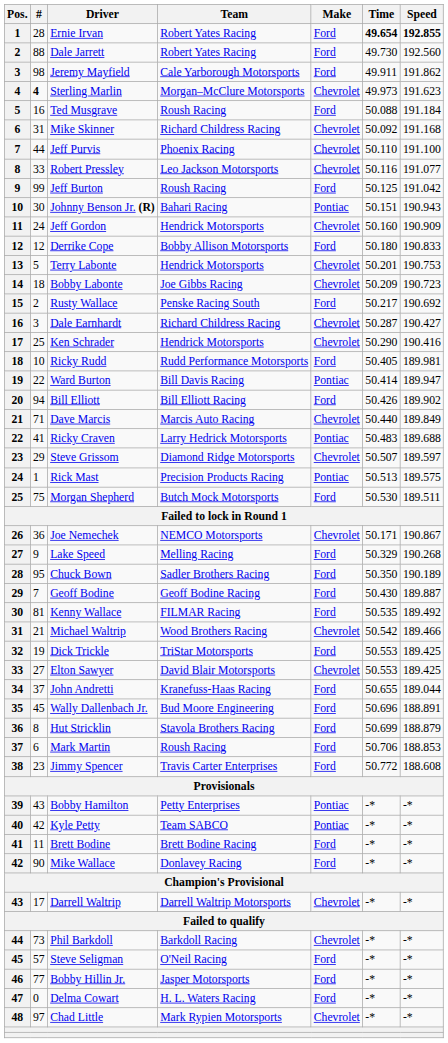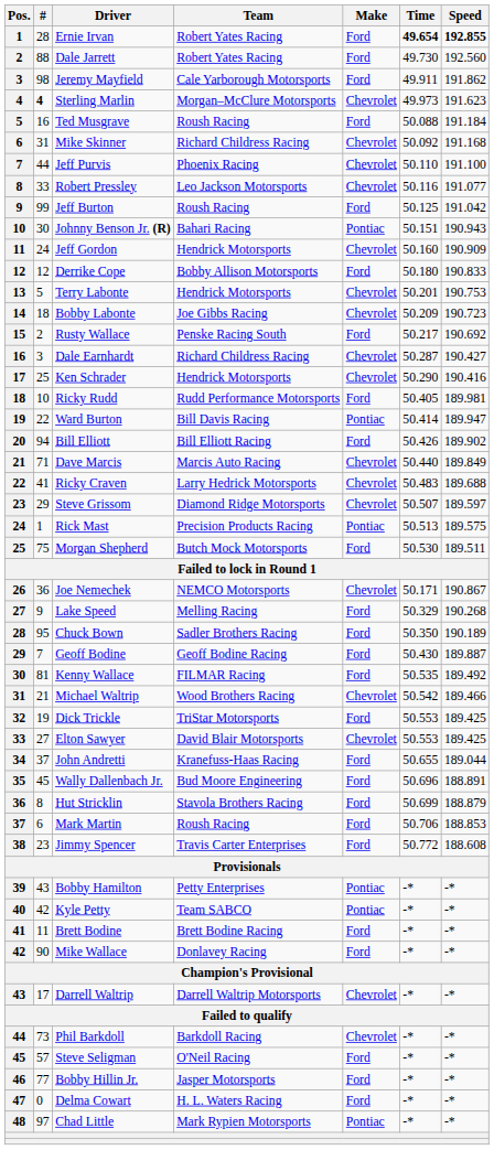Ricky Craven | Make: Pontiac -> Chevrolet
Chad Little | Make: Chevrolet -> Pontiac
